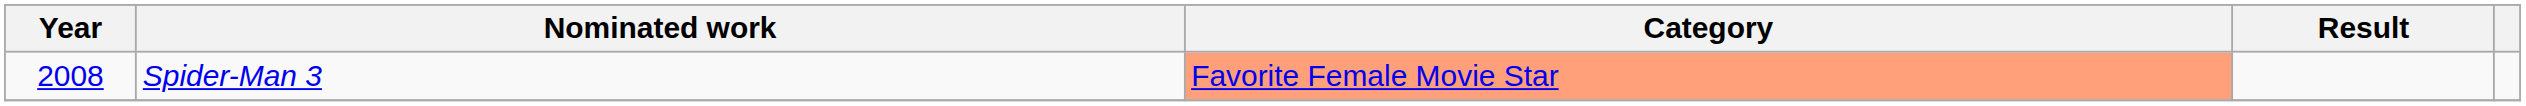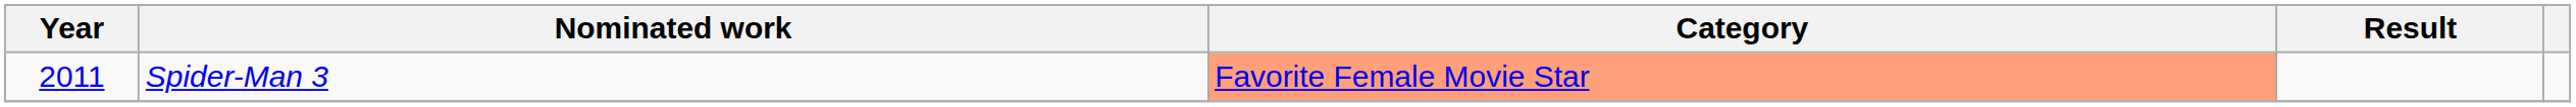Spider-Man 3 | Year: 2008 -> 2011
